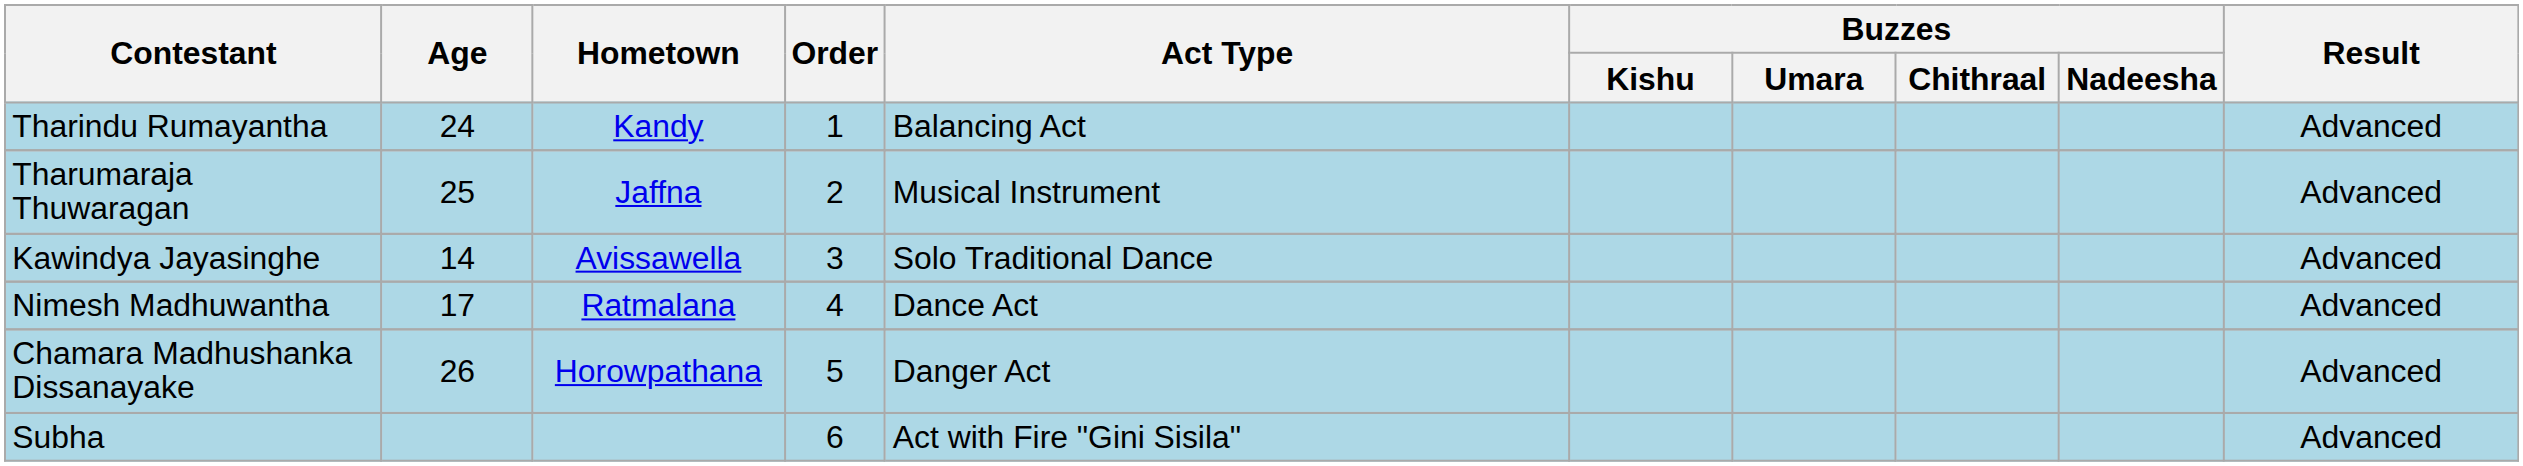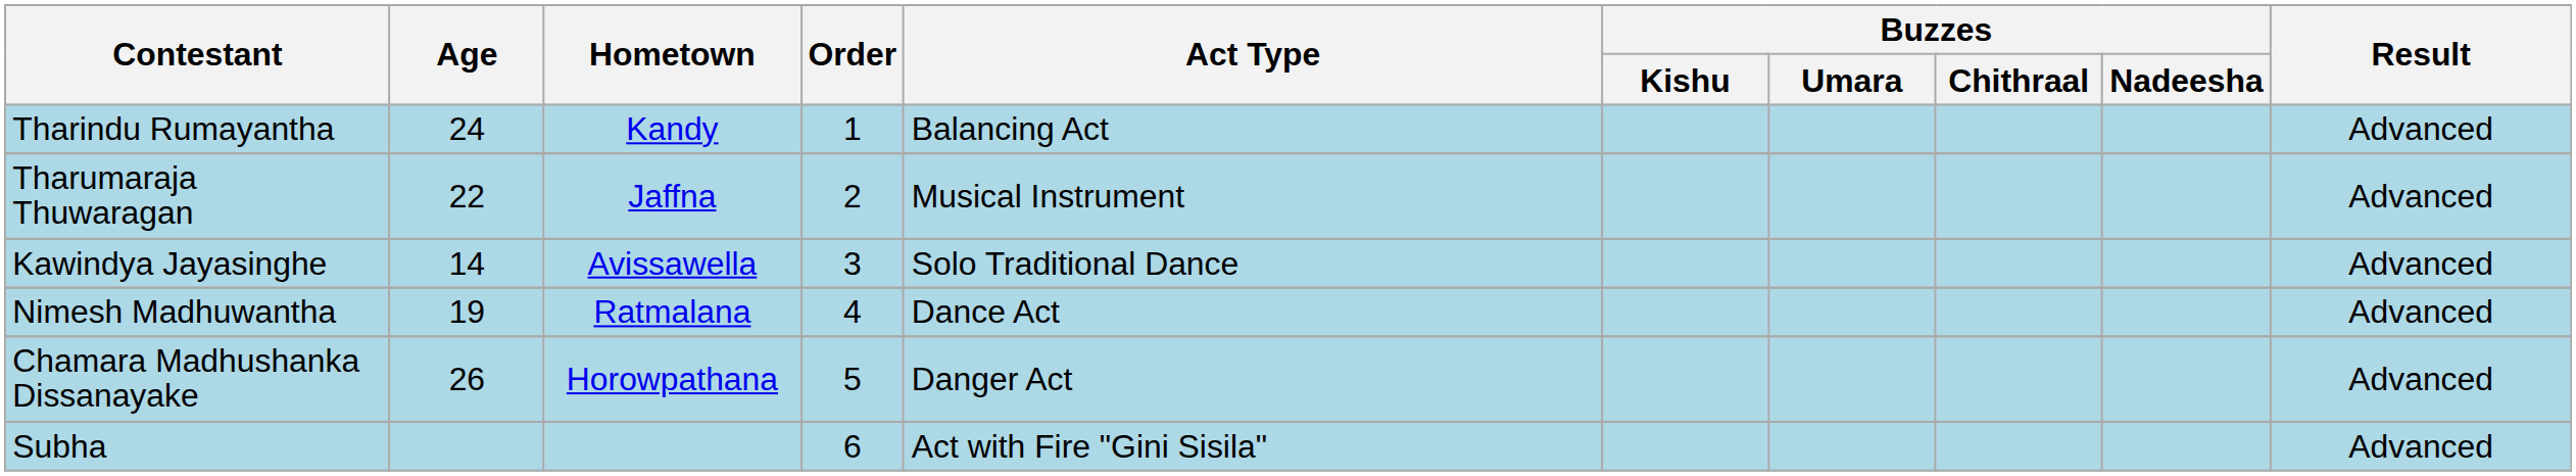Tharumaraja Thuwaragan | Age: 25 -> 22
Nimesh Madhuwantha | Age: 17 -> 19
